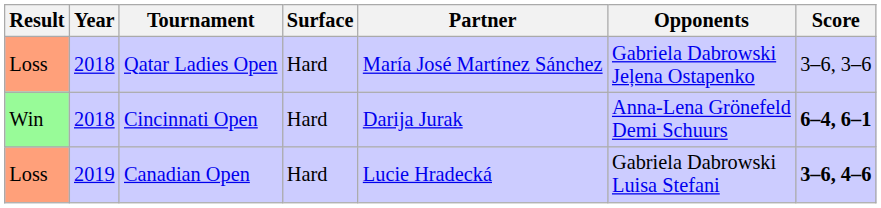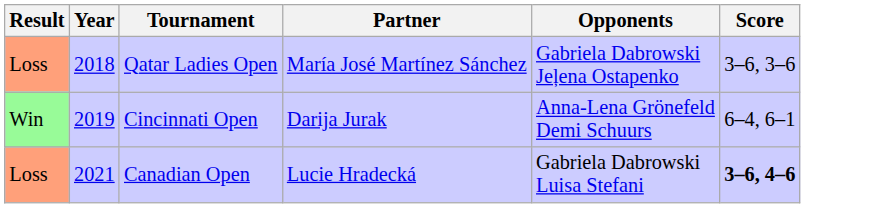- column: Surface | Hard | Hard | Hard
Cincinnati Open | Year: 2018 -> 2019
Cincinnati Open | Score: bold -> normal
Canadian Open | Year: 2019 -> 2021
